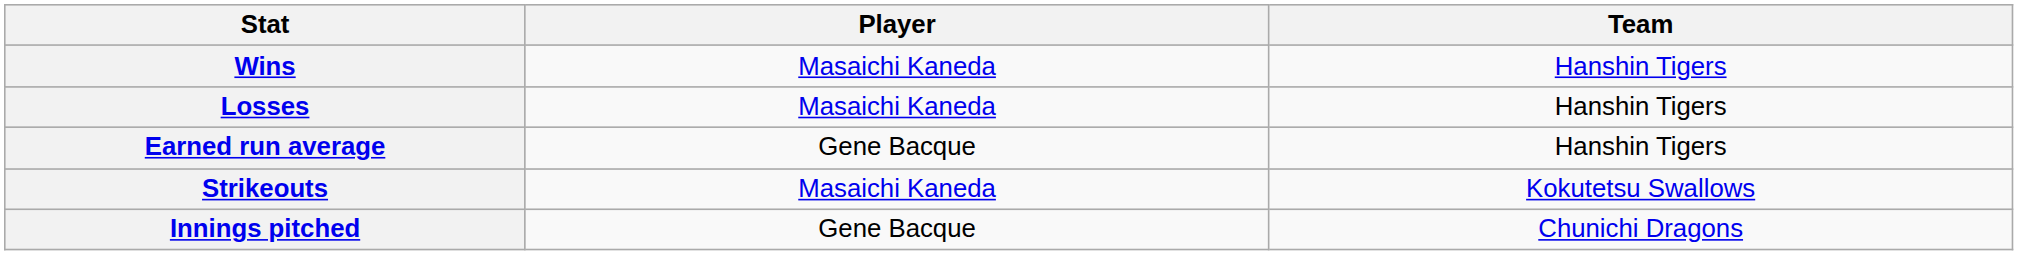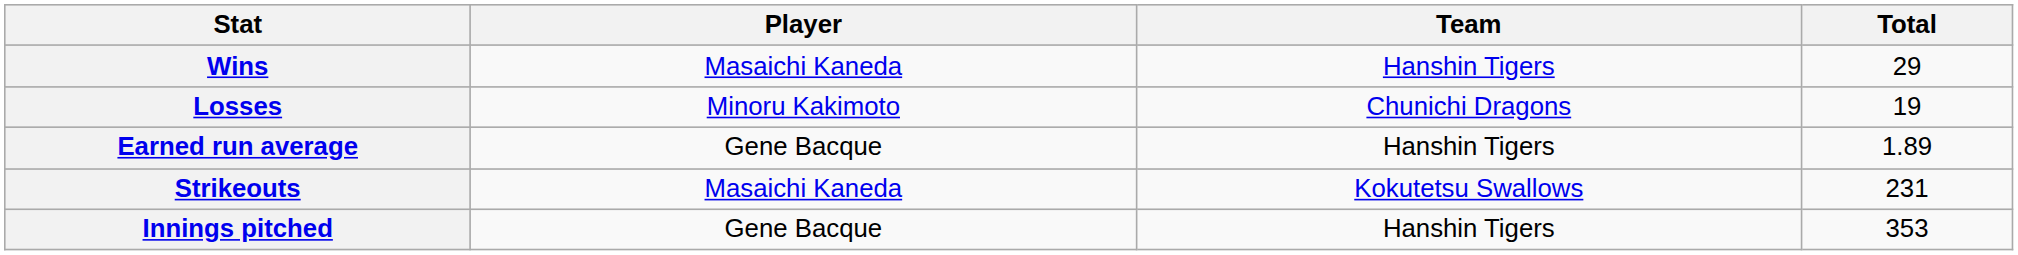+ column: Total | 29 | 19 | 1.89 | 231 | 353
Losses | Player: Masaichi Kaneda -> Minoru Kakimoto
Losses | Team: Hanshin Tigers -> Chunichi Dragons
Innings pitched | Team: Chunichi Dragons -> Hanshin Tigers
